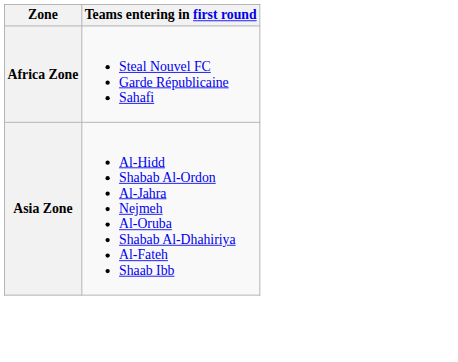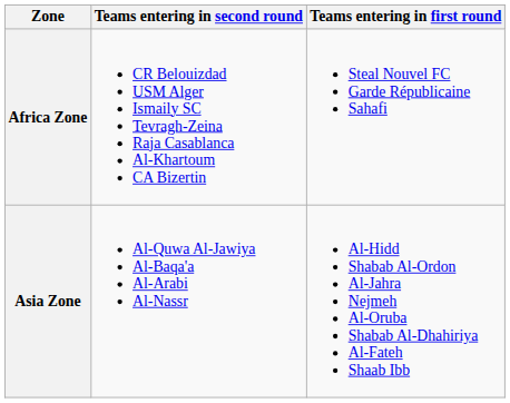+ column: Teams entering in second round | CR Belouizdad USM Alger Ismaily SC Tevragh-Zeina Raja Casablanca Al-Khartoum CA Bizertin | Al-Quwa Al-Jawiya Al-Baqa'a Al-Arabi Al-Nassr
